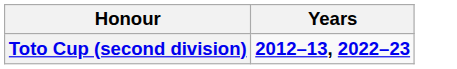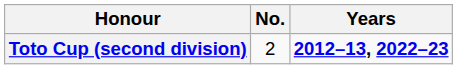+ column: No. | 2
